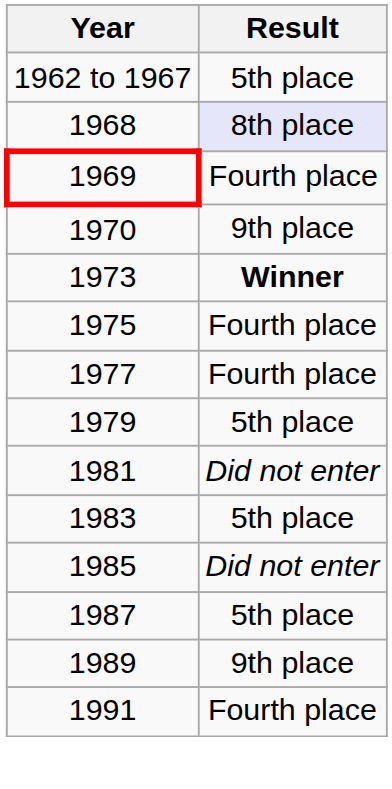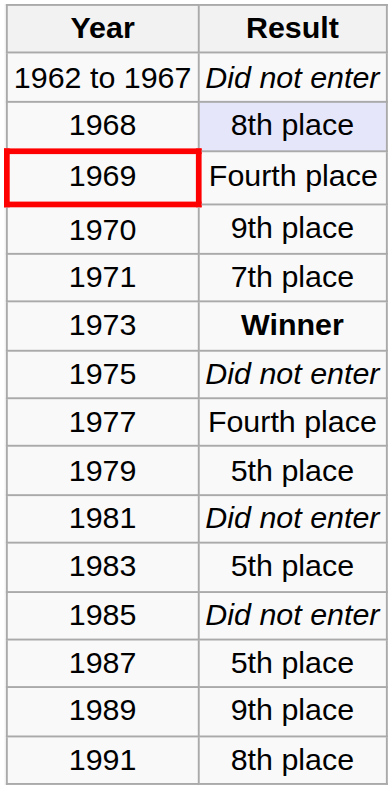1962 to 1967 | Result: 5th place -> Did not enter
+ row: 1971 | 7th place
1975 | Result: Fourth place -> Did not enter
1991 | Result: Fourth place -> 8th place
